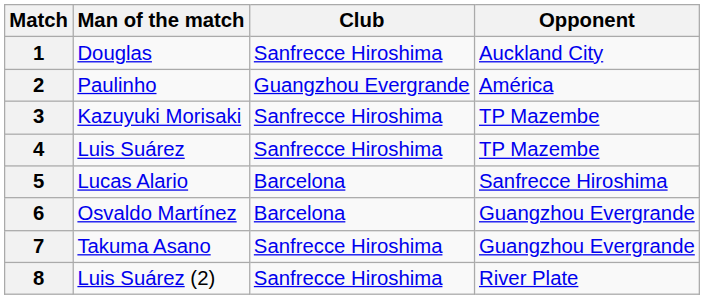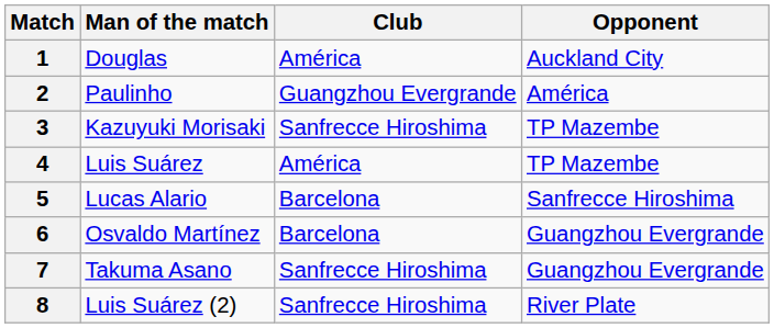1 | Club: Sanfrecce Hiroshima -> América
4 | Club: Sanfrecce Hiroshima -> América
